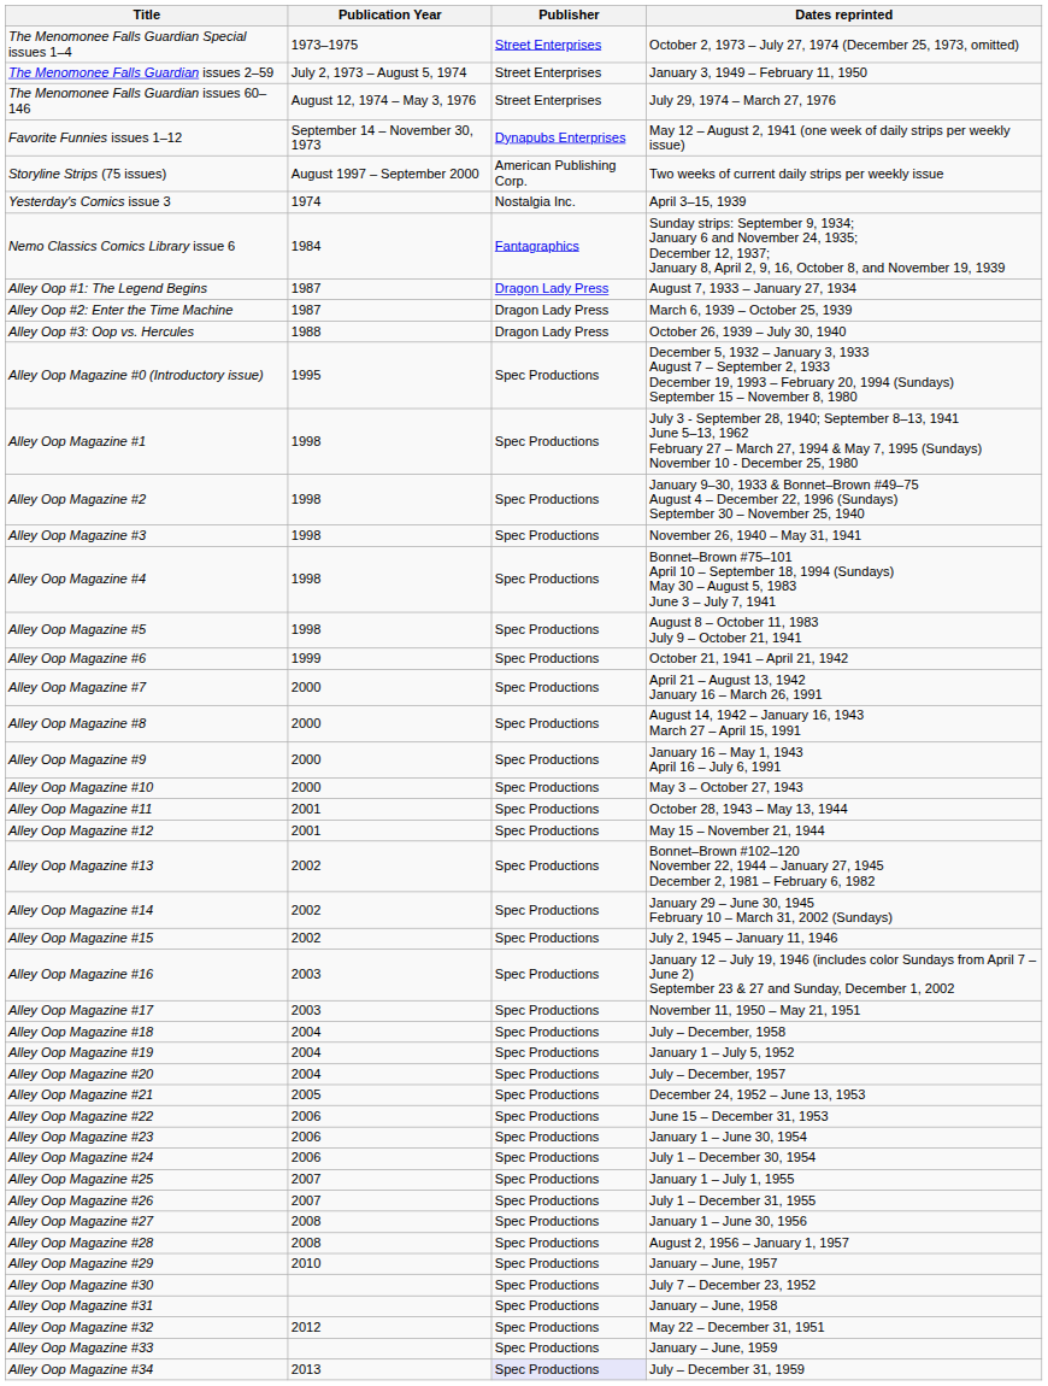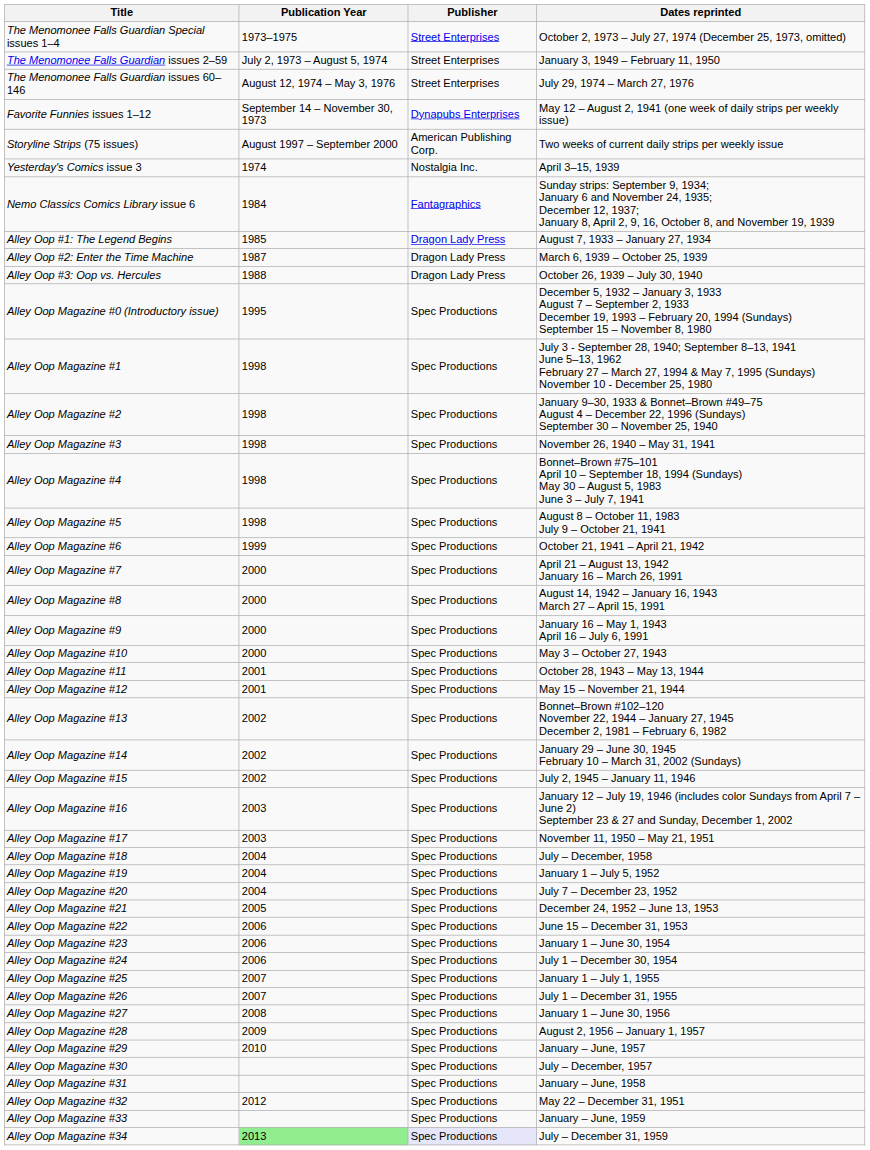Alley Oop #1: The Legend Begins | Publication Year: 1987 -> 1985
Alley Oop Magazine #20 | Dates reprinted: July – December, 1957 -> July 7 – December 23, 1952
Alley Oop Magazine #28 | Publication Year: 2008 -> 2009
Alley Oop Magazine #30 | Dates reprinted: July 7 – December 23, 1952 -> July – December, 1957
Alley Oop Magazine #34 | Publication Year: no background -> lightgreen background
